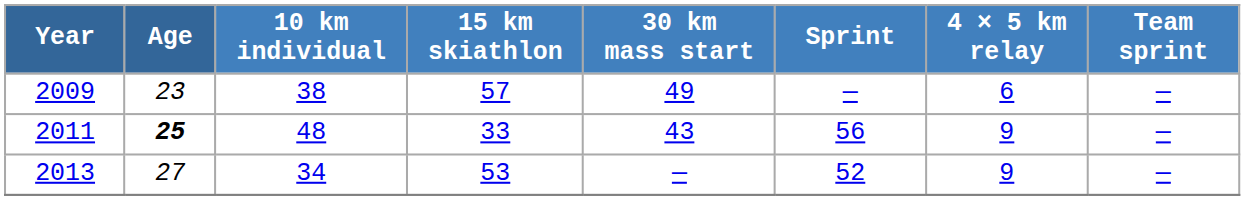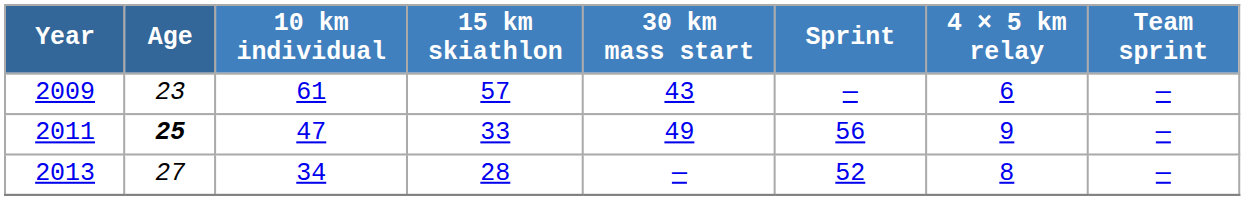2009 | 10 km individual: 38 -> 61
2009 | 30 km mass start: 49 -> 43
2011 | 10 km individual: 48 -> 47
2011 | 30 km mass start: 43 -> 49
2013 | 15 km skiathlon: 53 -> 28
2013 | 4 × 5 km relay: 9 -> 8
